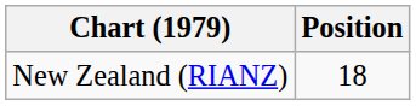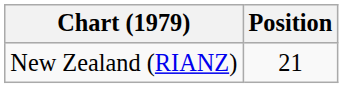New Zealand (RIANZ) | Position: 18 -> 21
